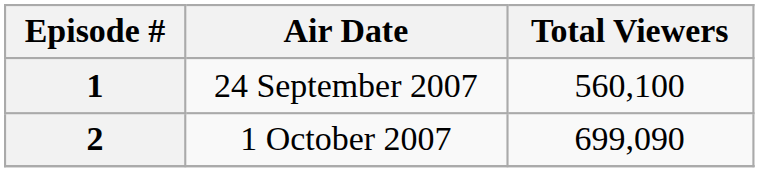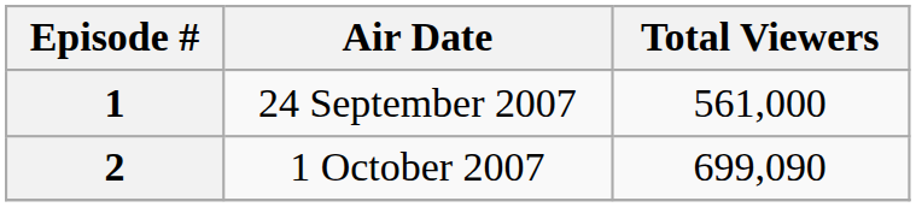1 | Total Viewers: 560,100 -> 561,000
